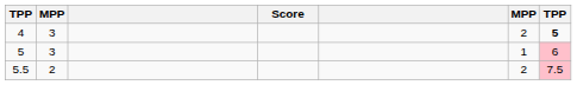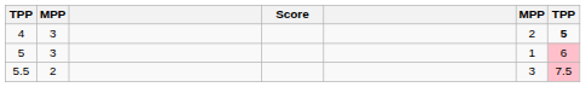5.5 | column 6: 2 -> 3
